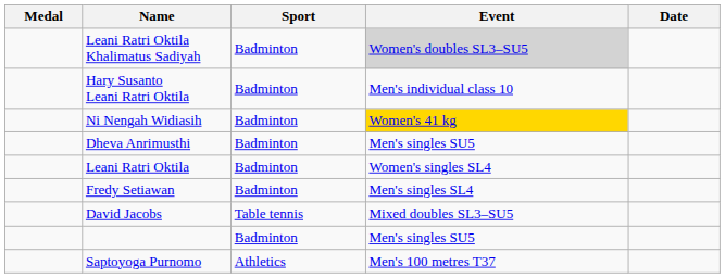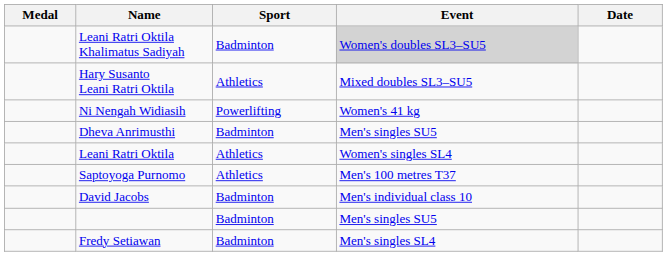Hary Susanto Leani Ratri Oktila | Sport: Badminton -> Athletics
Hary Susanto Leani Ratri Oktila | Event: Men's individual class 10 -> Mixed doubles SL3–SU5
Ni Nengah Widiasih | Sport: Badminton -> Powerlifting
Ni Nengah Widiasih | Event: gold background -> no background
Leani Ratri Oktila | Sport: Badminton -> Athletics
rows swapped: Saptoyoga Purnomo <-> Fredy Setiawan
David Jacobs | Sport: Table tennis -> Badminton
David Jacobs | Event: Mixed doubles SL3–SU5 -> Men's individual class 10
